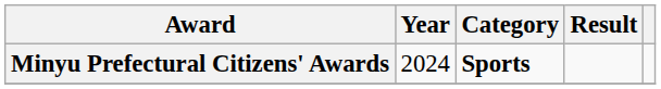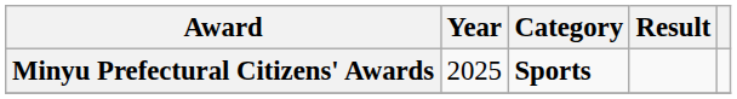Minyu Prefectural Citizens' Awards | Year: 2024 -> 2025
